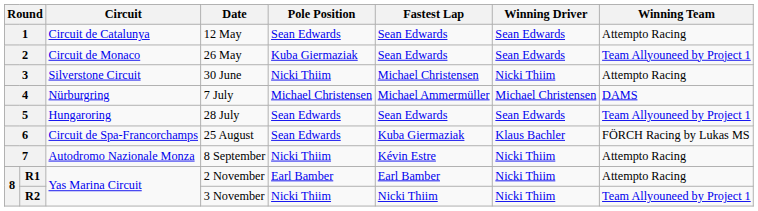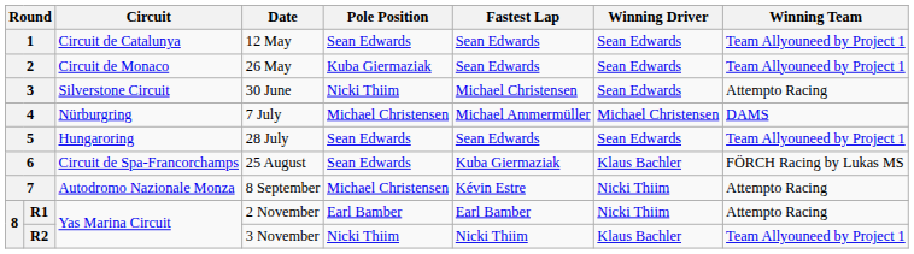1 | Winning Team: Attempto Racing -> Team Allyouneed by Project 1
3 | Winning Driver: Nicki Thiim -> Sean Edwards
7 | Pole Position: Nicki Thiim -> Michael Christensen
R2 | Winning Driver: Nicki Thiim -> Klaus Bachler
